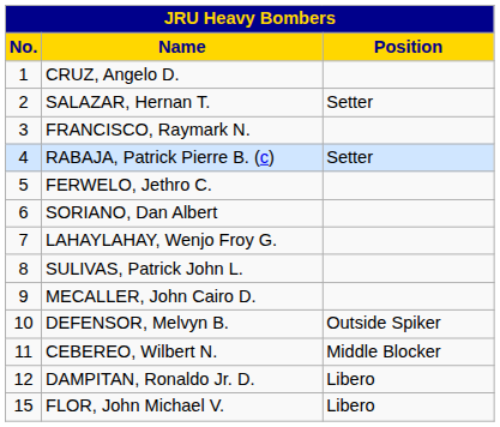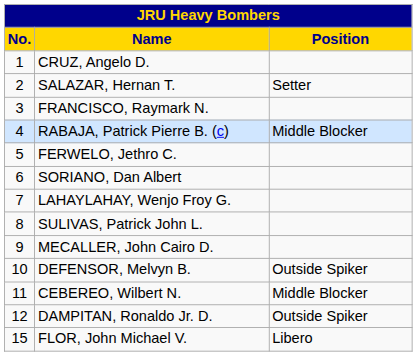RABAJA, Patrick Pierre B. (c) | Position: Setter -> Middle Blocker
DAMPITAN, Ronaldo Jr. D. | Position: Libero -> Outside Spiker
